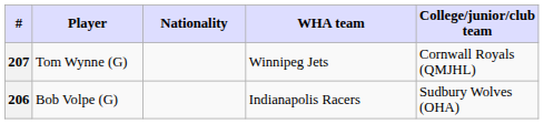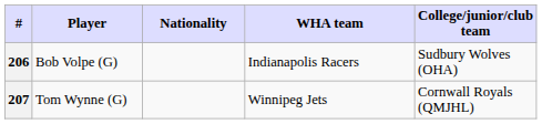rows swapped: 206 <-> 207
